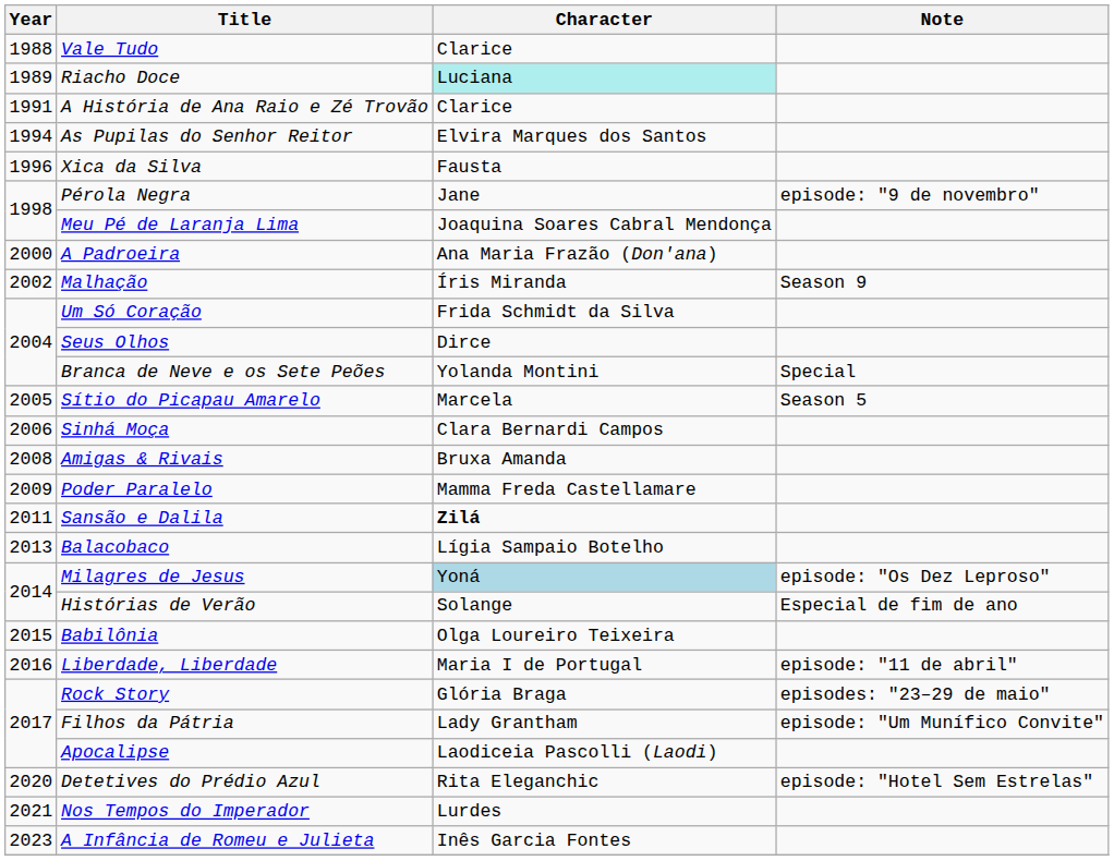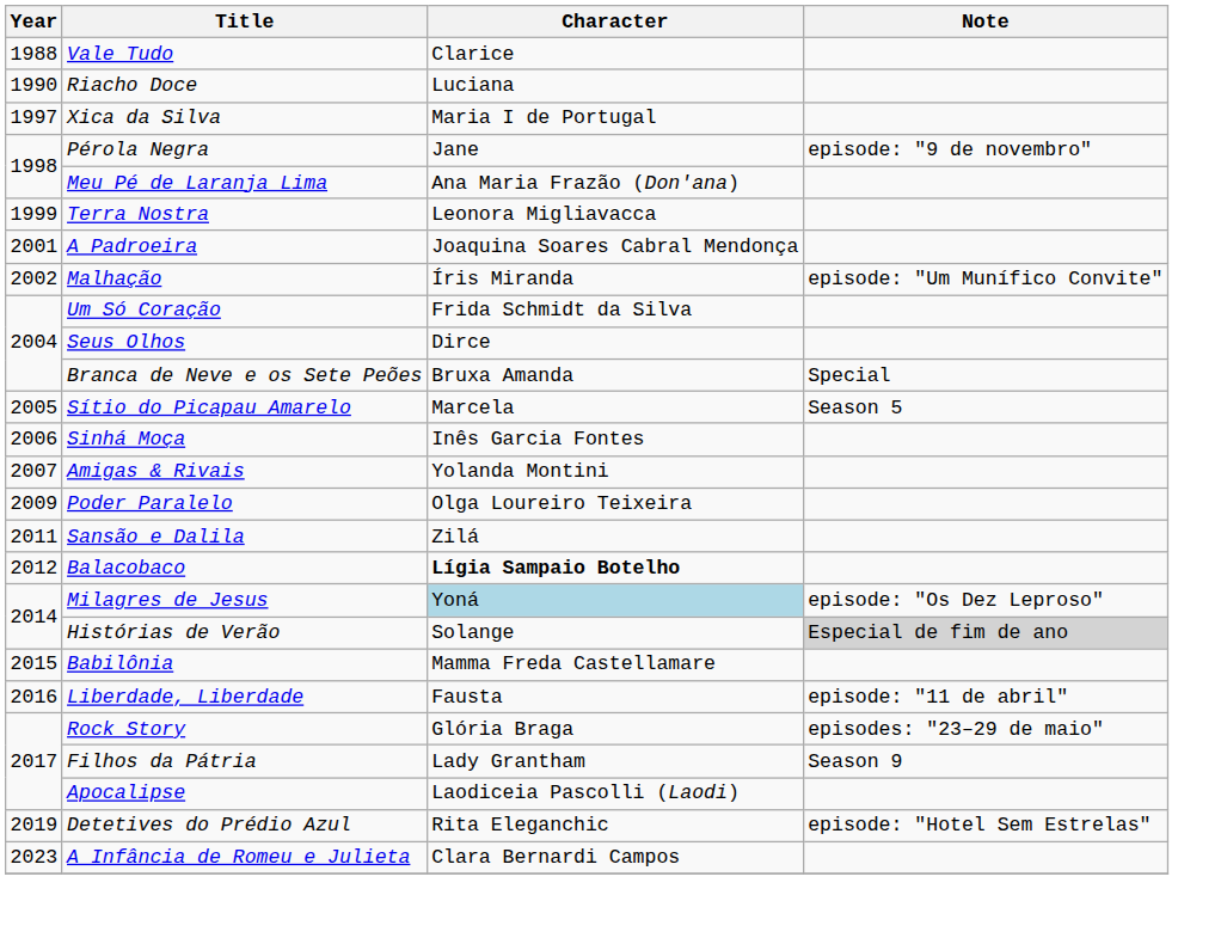Riacho Doce | Year: 1989 -> 1990
Riacho Doce | Character: paleturquoise background -> no background
- row: 1991 | A História de Ana Raio e Zé Trovão | Clarice
- row: 1994 | As Pupilas do Senhor Reitor | Elvira Marques dos Santos
Xica da Silva | Year: 1996 -> 1997
Xica da Silva | Character: Fausta -> Maria I de Portugal
Meu Pé de Laranja Lima | Character: Joaquina Soares Cabral Mendonça -> Ana Maria Frazão (Don'ana)
+ row: 1999 | Terra Nostra | Leonora Migliavacca
A Padroeira | Year: 2000 -> 2001
A Padroeira | Character: Ana Maria Frazão (Don'ana) -> Joaquina Soares Cabral Mendonça
Malhação | Note: Season 9 -> episode: "Um Munífico Convite"
Branca de Neve e os Sete Peões | Character: Yolanda Montini -> Bruxa Amanda
Sinhá Moça | Character: Clara Bernardi Campos -> Inês Garcia Fontes
Amigas & Rivais | Year: 2008 -> 2007
Amigas & Rivais | Character: Bruxa Amanda -> Yolanda Montini
Poder Paralelo | Character: Mamma Freda Castellamare -> Olga Loureiro Teixeira
Sansão e Dalila | Character: bold -> normal
Balacobaco | Year: 2013 -> 2012
Balacobaco | Character: normal -> bold
Histórias de Verão | Note: no background -> lightgrey background
Babilônia | Character: Olga Loureiro Teixeira -> Mamma Freda Castellamare
Liberdade, Liberdade | Character: Maria I de Portugal -> Fausta
Filhos da Pátria | Note: episode: "Um Munífico Convite" -> Season 9
Detetives do Prédio Azul | Year: 2020 -> 2019
- row: 2021 | Nos Tempos do Imperador | Lurdes
A Infância de Romeu e Julieta | Character: Inês Garcia Fontes -> Clara Bernardi Campos
